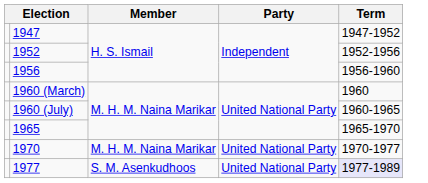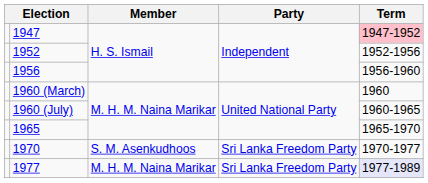1947 | Term: no background -> pink background
1970 | Member: M. H. M. Naina Marikar -> S. M. Asenkudhoos
1970 | Party: United National Party -> Sri Lanka Freedom Party
1977 | Member: S. M. Asenkudhoos -> M. H. M. Naina Marikar
1977 | Party: United National Party -> Sri Lanka Freedom Party
